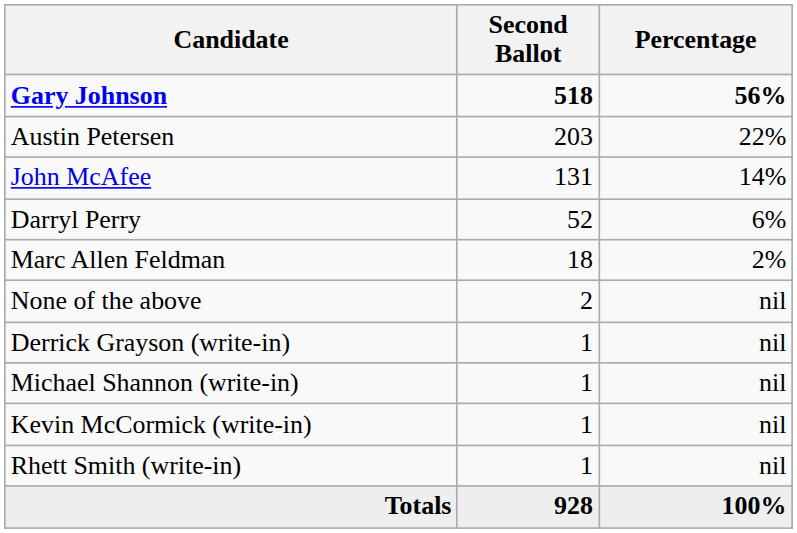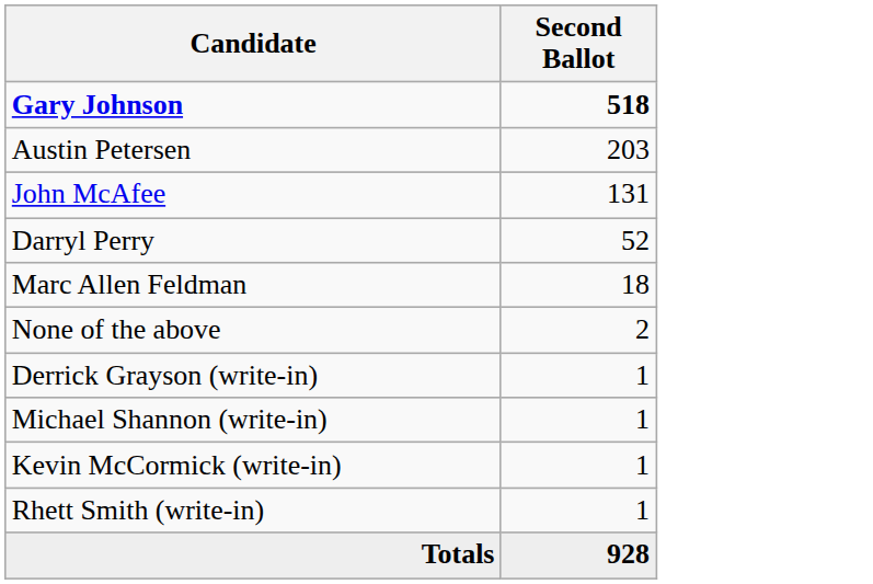- column: Percentage | 56% | 22% | 14% | 6% | 2% | nil | nil | nil | nil | nil | 100%
